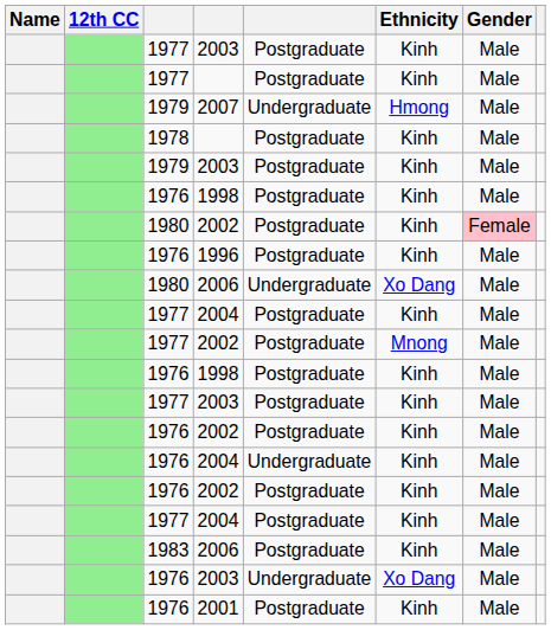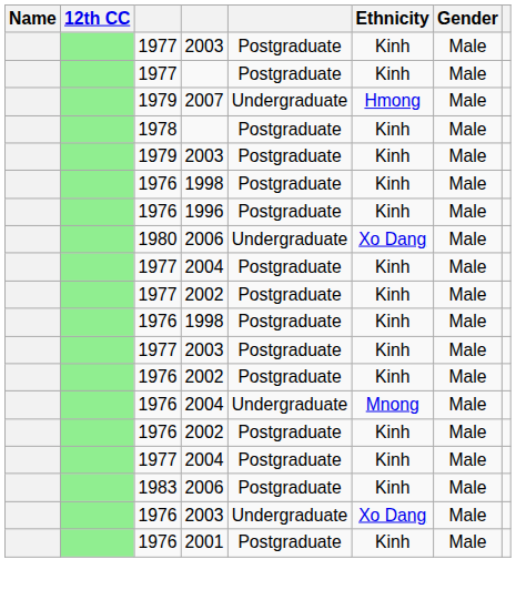- row: 1980 | 2002 | Postgraduate | Kinh | Female
1977 / 2002 | Ethnicity: Mnong -> Kinh
1976 / 2004 | Ethnicity: Kinh -> Mnong
